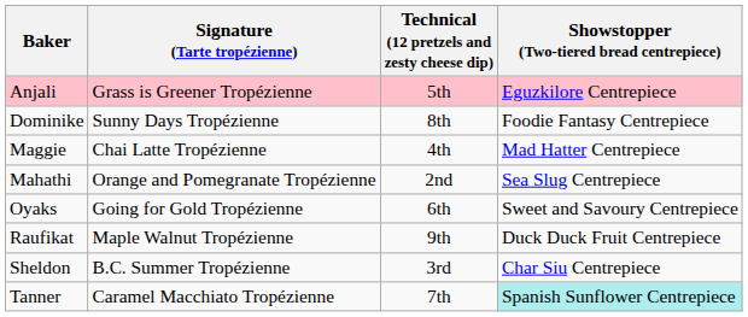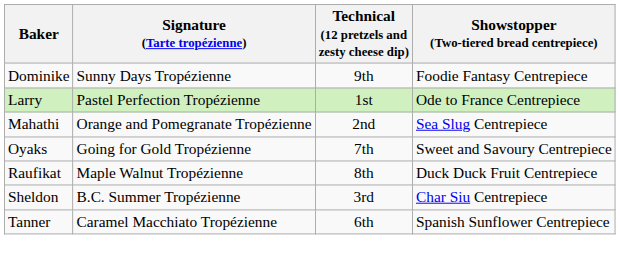- row: Anjali | Grass is Greener Tropézienne | 5th | Eguzkilore Centrepiece
Dominike | Technical (12 pretzels and zesty cheese dip): 8th -> 9th
+ row: Larry | Pastel Perfection Tropézienne | 1st | Ode to France Centrepiece
- row: Maggie | Chai Latte Tropézienne | 4th | Mad Hatter Centrepiece
Oyaks | Technical (12 pretzels and zesty cheese dip): 6th -> 7th
Raufikat | Technical (12 pretzels and zesty cheese dip): 9th -> 8th
Tanner | Technical (12 pretzels and zesty cheese dip): 7th -> 6th
Tanner | Showstopper (Two-tiered bread centrepiece): paleturquoise background -> no background
